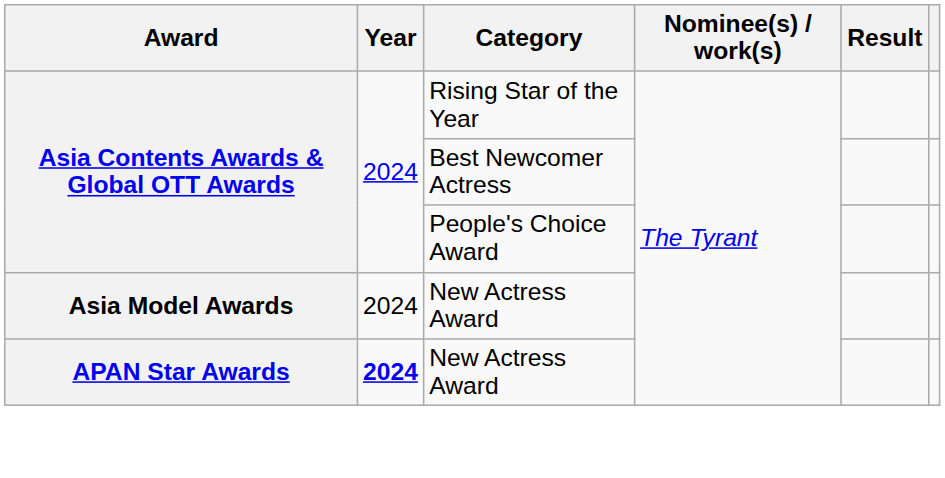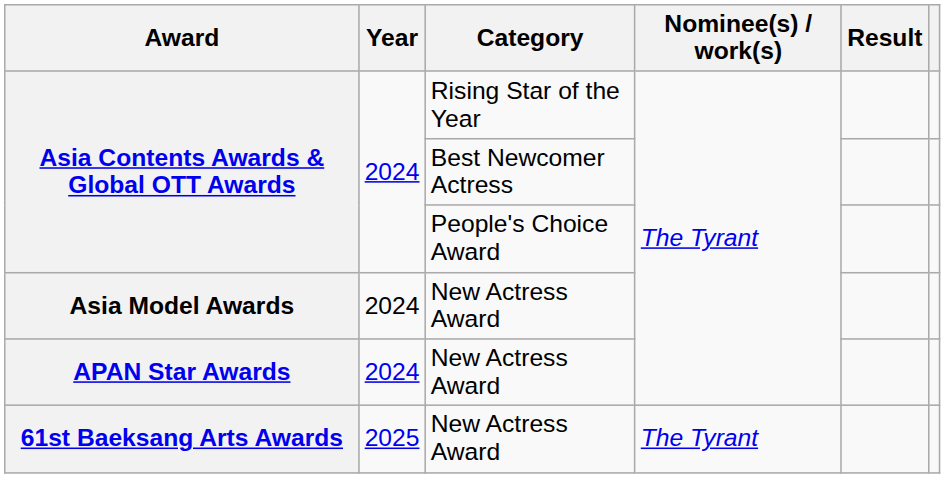APAN Star Awards | Year: bold -> normal
+ row: 61st Baeksang Arts Awards | 2025 | New Actress Award | The Tyrant
